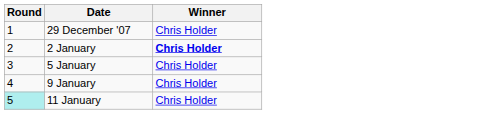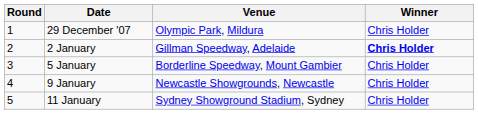+ column: Venue | Olympic Park, Mildura | Gillman Speedway, Adelaide | Borderline Speedway, Mount Gambier | Newcastle Showgrounds, Newcastle | Sydney Showground Stadium, Sydney
11 January | Round: paleturquoise background -> no background
